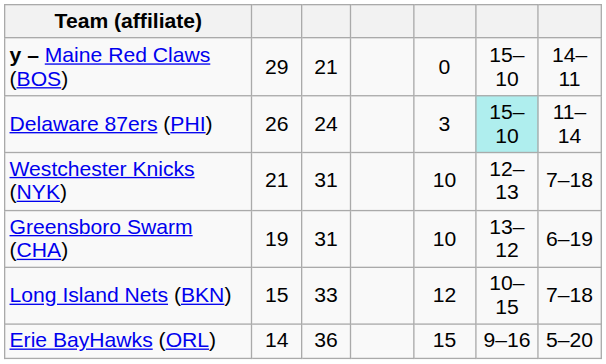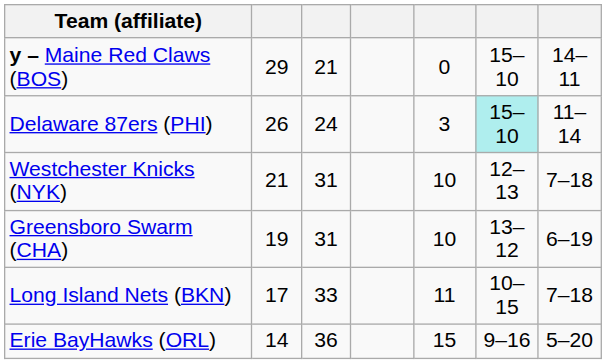Long Island Nets (BKN) | column 2: 15 -> 17
Long Island Nets (BKN) | column 5: 12 -> 11
